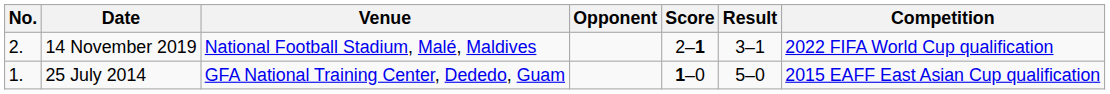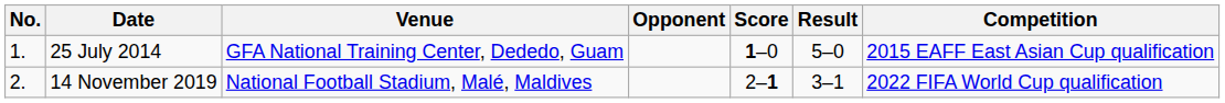rows swapped: 25 July 2014 <-> 14 November 2019
